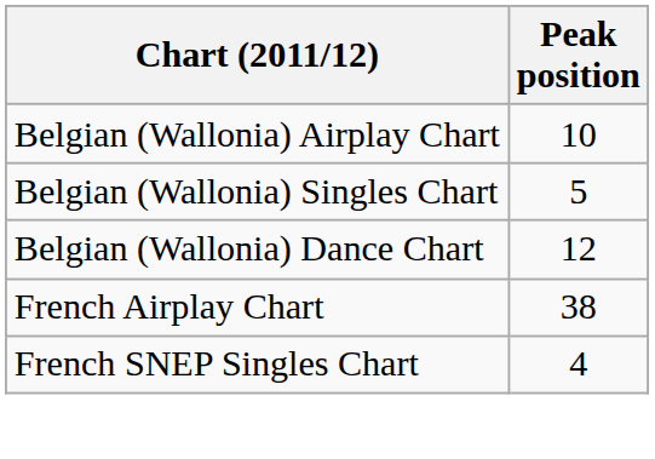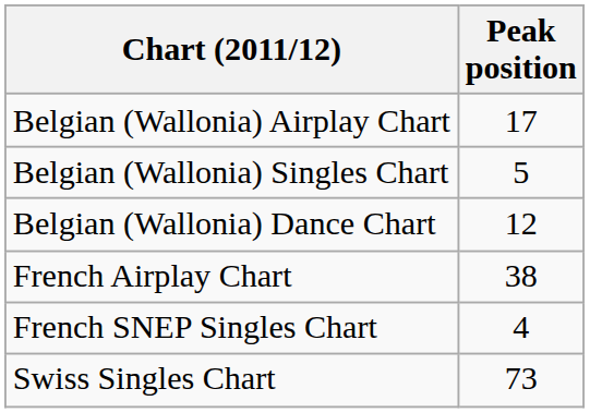Belgian (Wallonia) Airplay Chart | Peak position: 10 -> 17
+ row: Swiss Singles Chart | 73
